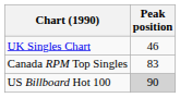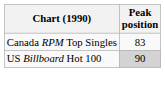- row: UK Singles Chart | 46
